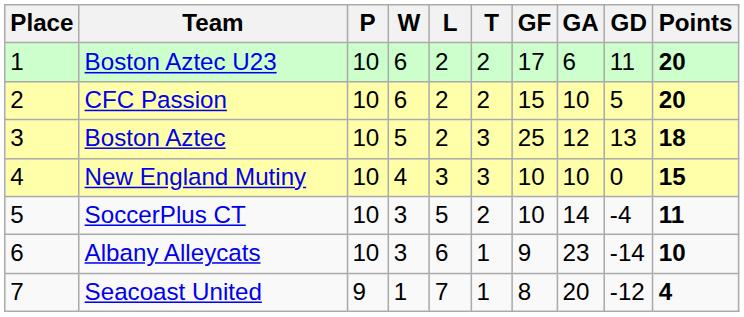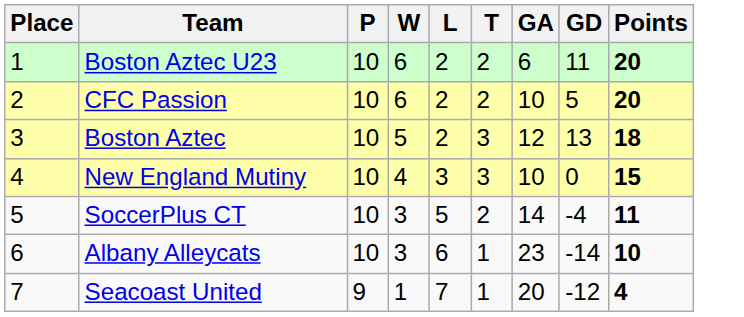- column: GF | 17 | 15 | 25 | 10 | 10 | 9 | 8
